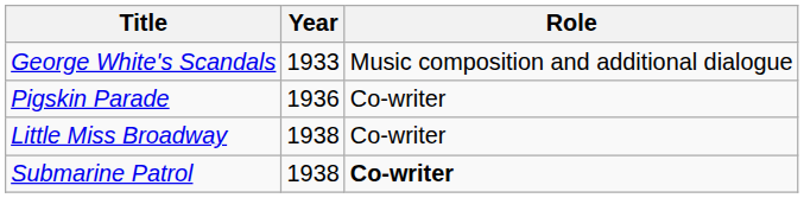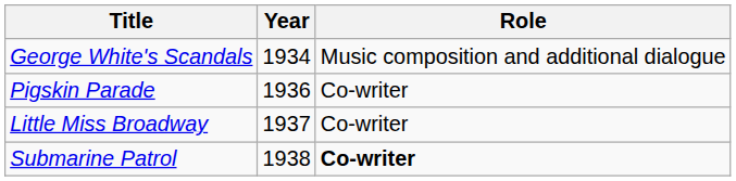George White's Scandals | Year: 1933 -> 1934
Little Miss Broadway | Year: 1938 -> 1937
